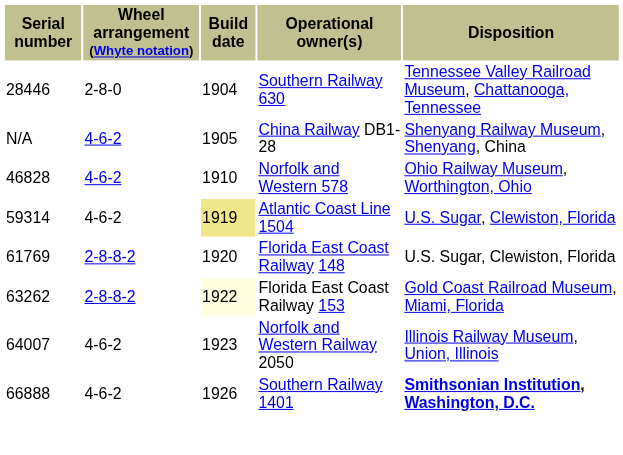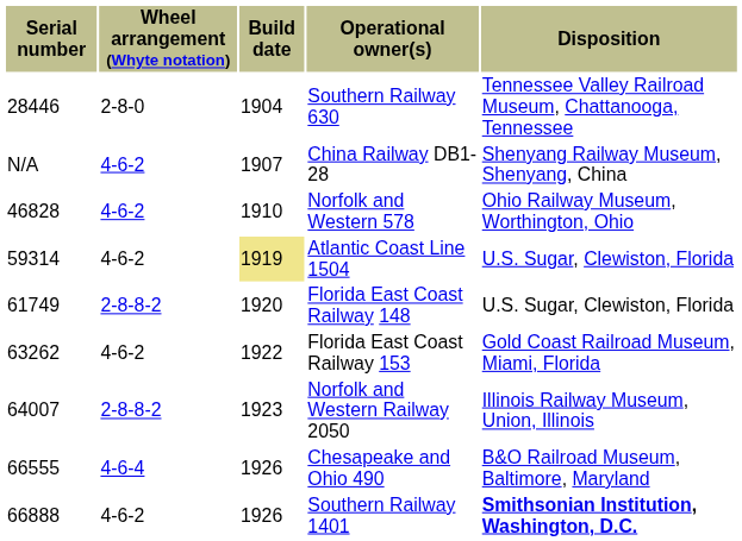China Railway DB1-28 | Build date: 1905 -> 1907
Florida East Coast Railway 148 | Serial number: 61769 -> 61749
Florida East Coast Railway 153 | Wheel arrangement (Whyte notation): 2-8-8-2 -> 4-6-2
Florida East Coast Railway 153 | Build date: lightyellow background -> no background
Norfolk and Western Railway 2050 | Wheel arrangement (Whyte notation): 4-6-2 -> 2-8-8-2
+ row: 66555 | 4-6-4 | 1926 | Chesapeake and Ohio 490 | B&O Railroad Museum, Baltimore, Maryland
